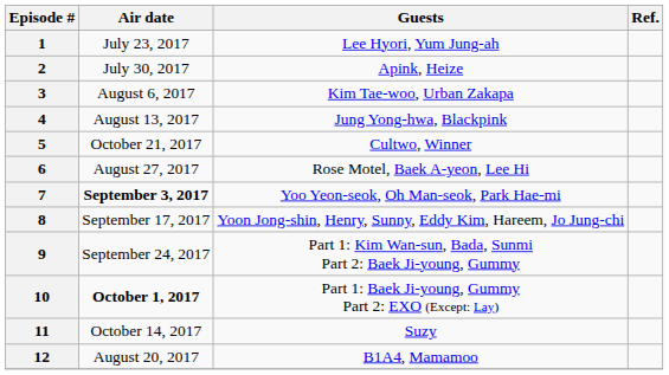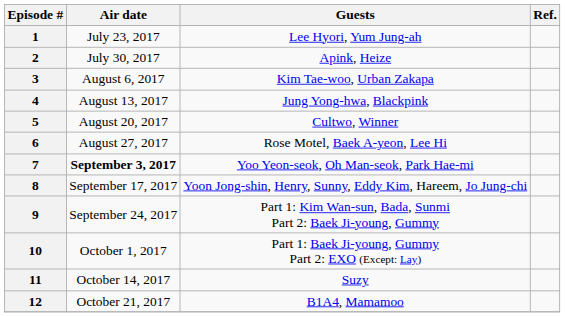5 | Air date: October 21, 2017 -> August 20, 2017
10 | Air date: bold -> normal
12 | Air date: August 20, 2017 -> October 21, 2017
